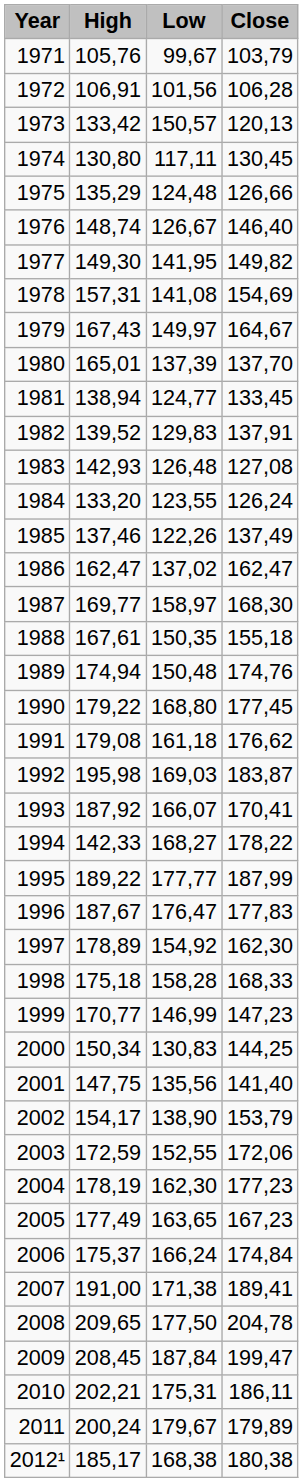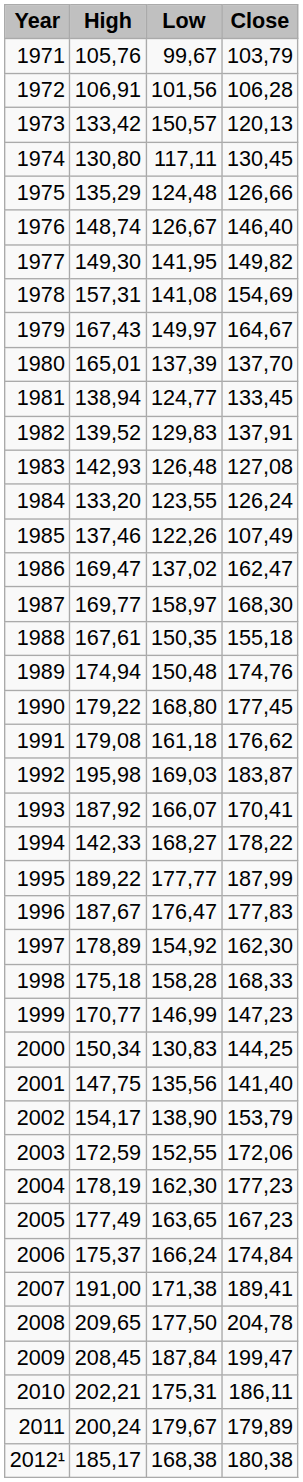1985 | Close: 137,49 -> 107,49
1986 | High: 162,47 -> 169,47
